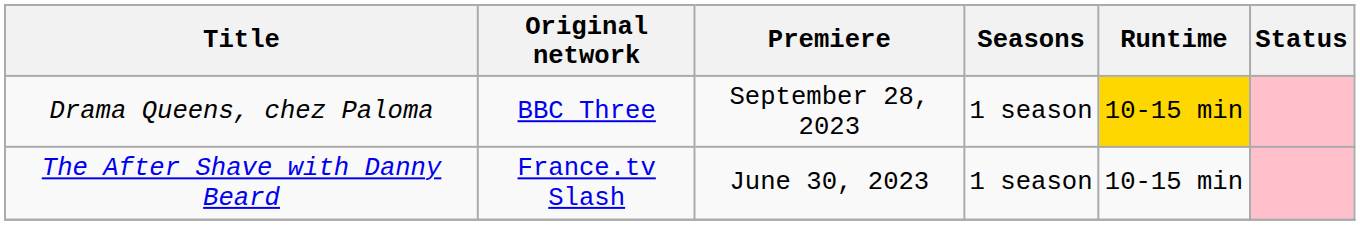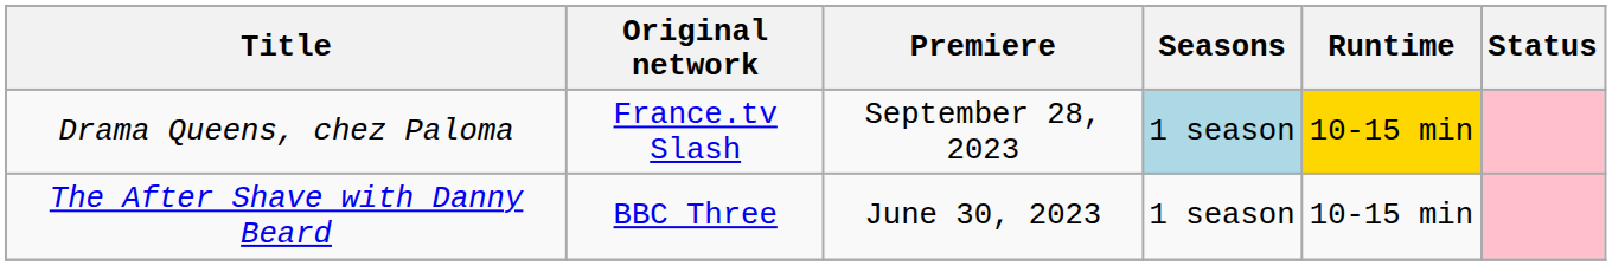Drama Queens, chez Paloma | Original network: BBC Three -> France.tv Slash
Drama Queens, chez Paloma | Seasons: no background -> lightblue background
The After Shave with Danny Beard | Original network: France.tv Slash -> BBC Three
